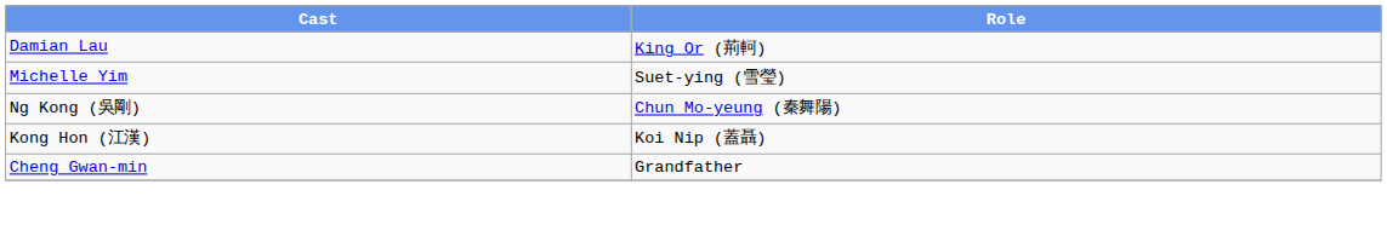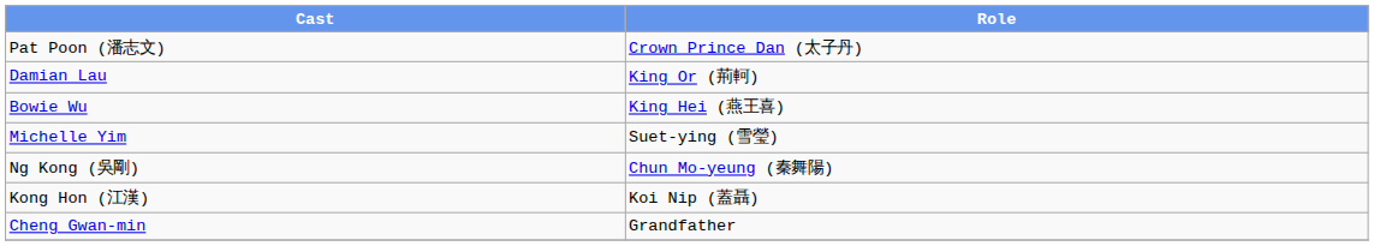+ row: Pat Poon (潘志文) | Crown Prince Dan (太子丹)
+ row: Bowie Wu | King Hei (燕王喜)
